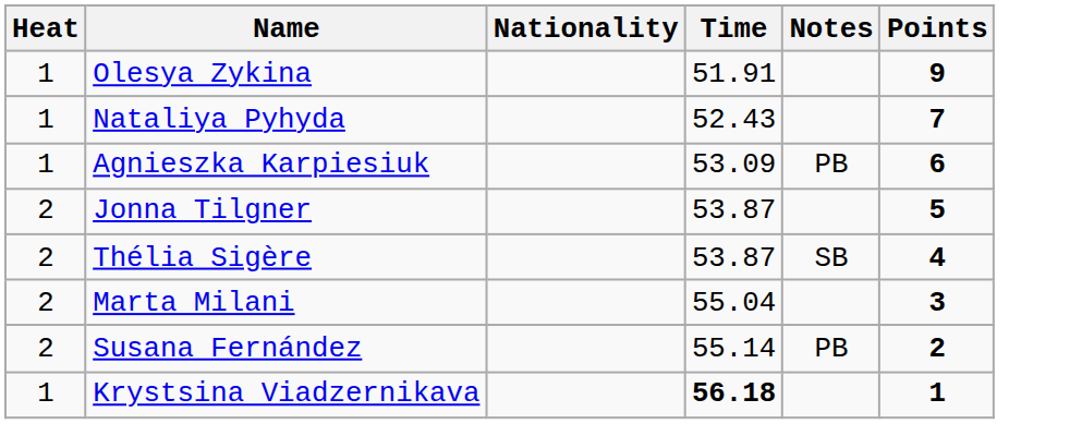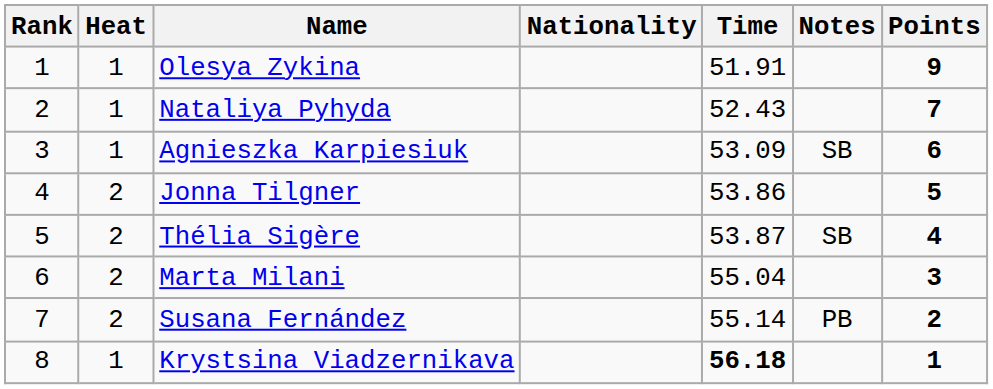+ column: Rank | 1 | 2 | 3 | 4 | 5 | 6 | 7 | 8
Agnieszka Karpiesiuk | Notes: PB -> SB
Jonna Tilgner | Time: 53.87 -> 53.86
